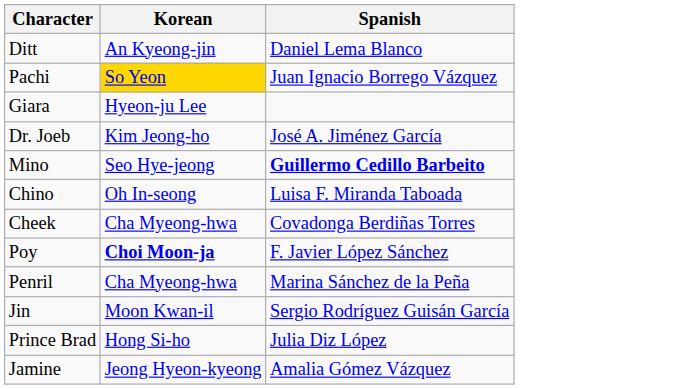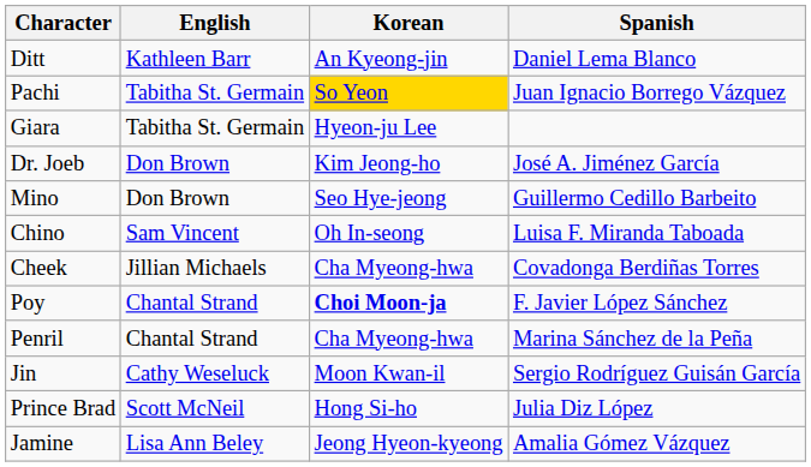+ column: English | Kathleen Barr | Tabitha St. Germain | Tabitha St. Germain | Don Brown | Don Brown | Sam Vincent | Jillian Michaels | Chantal Strand | Chantal Strand | Cathy Weseluck | Scott McNeil | Lisa Ann Beley
Mino | Spanish: bold -> normal
